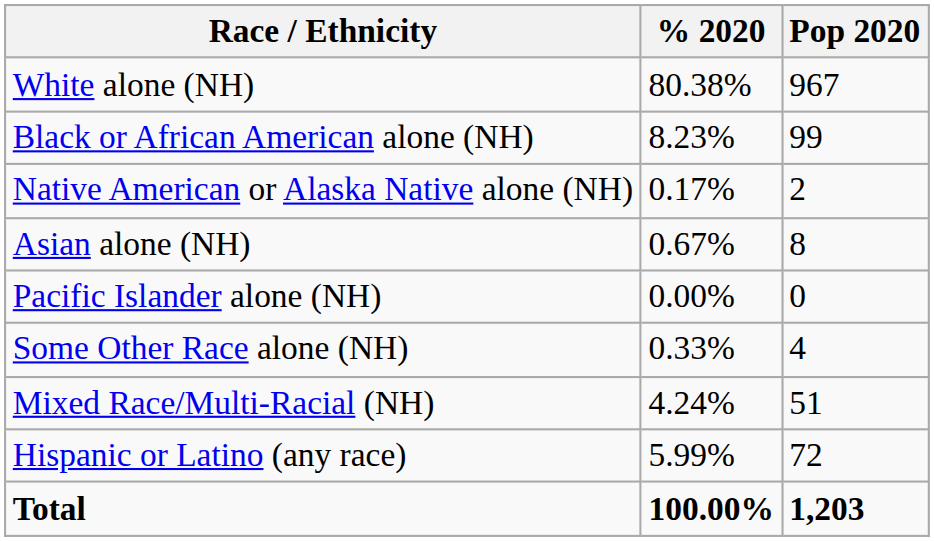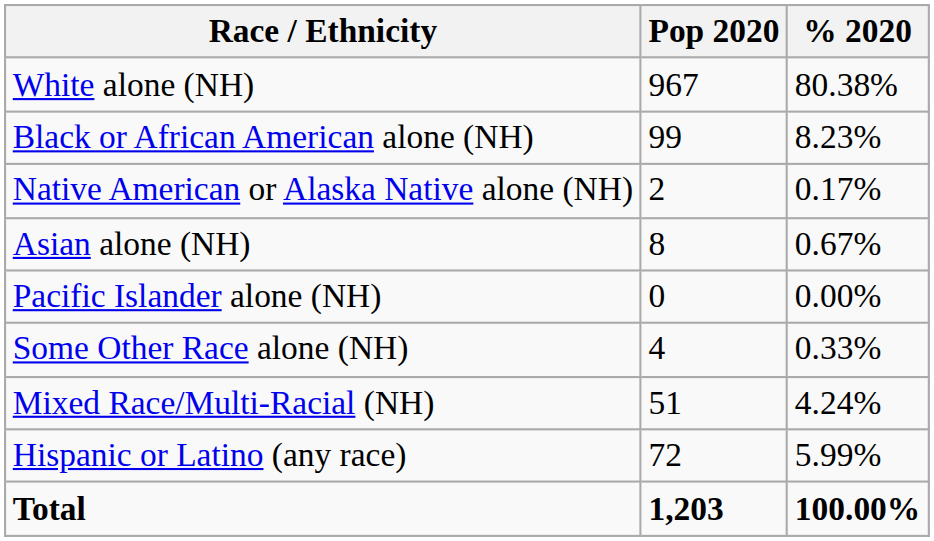columns swapped: Pop 2020 <-> % 2020
